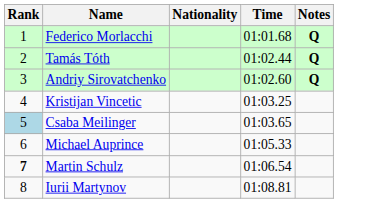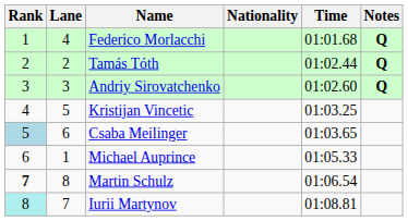+ column: Lane | 4 | 2 | 3 | 5 | 6 | 1 | 8 | 7
Iurii Martynov | Rank: no background -> paleturquoise background
